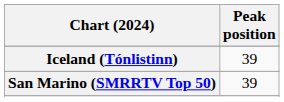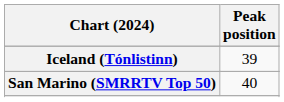San Marino (SMRRTV Top 50) | Peak position: 39 -> 40
